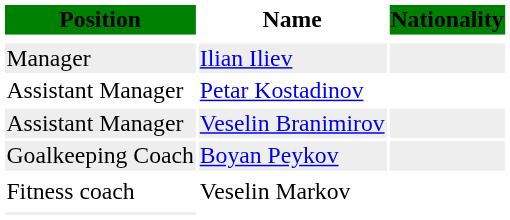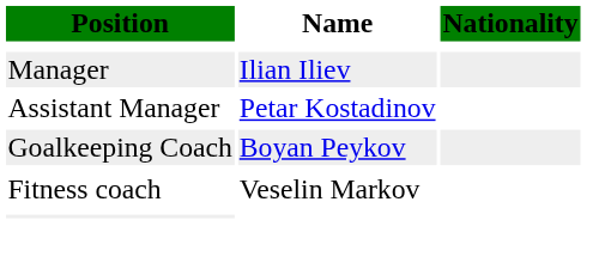- row: Assistant Manager | Veselin Branimirov
